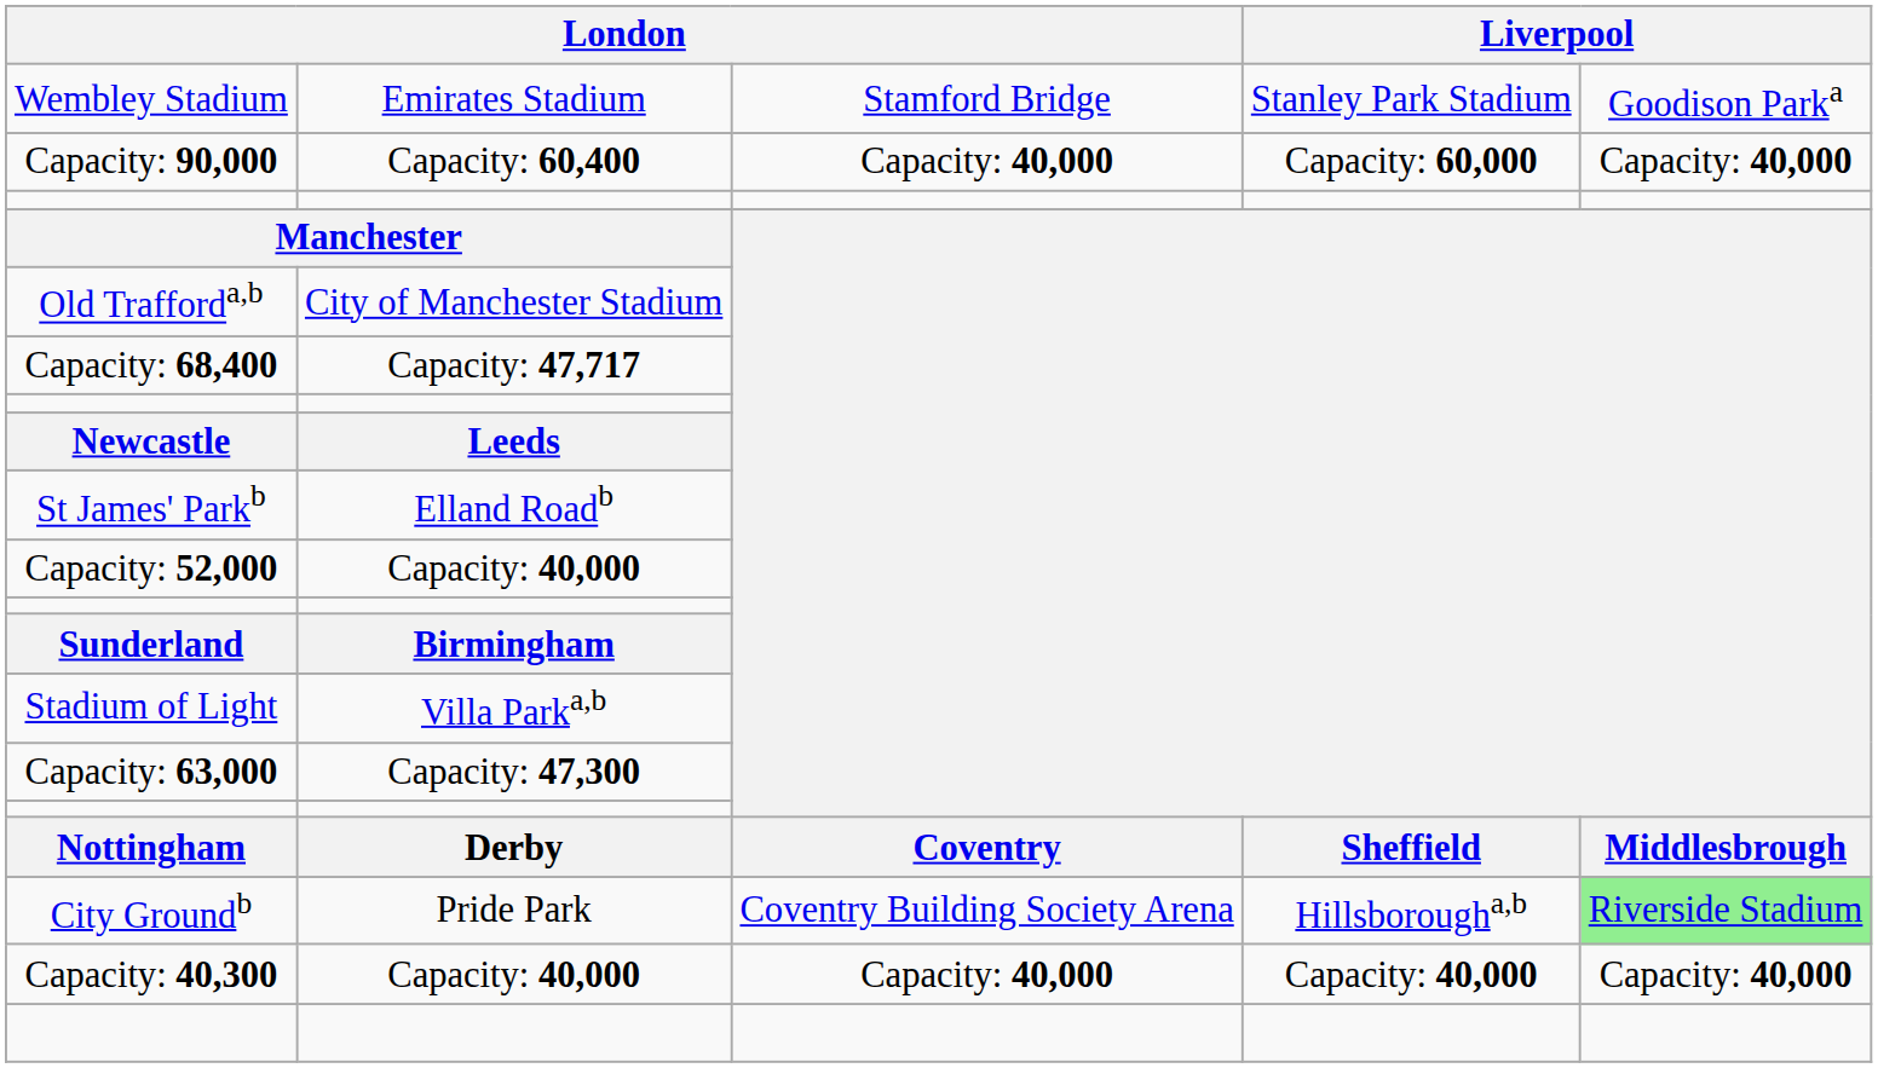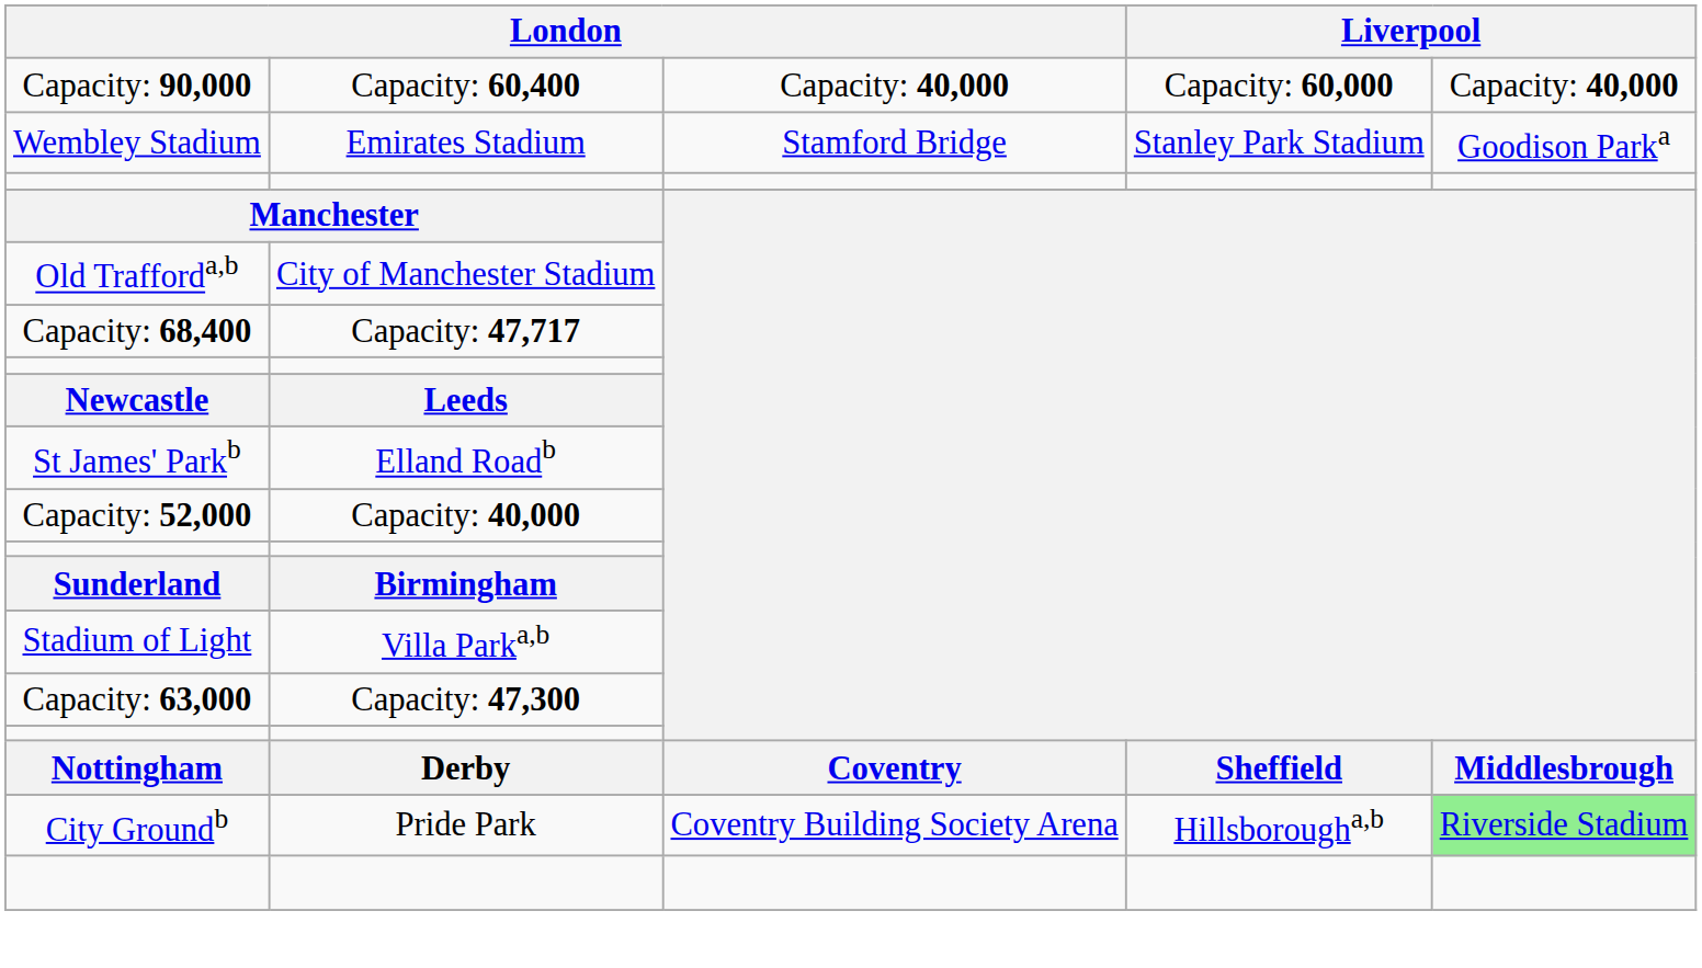rows swapped: Wembley Stadium <-> Capacity: 90,000
- row: Capacity: 40,300 | Capacity: 40,000 | Capacity: 40,000 | Capacity: 40,000 | Capacity: 40,000
